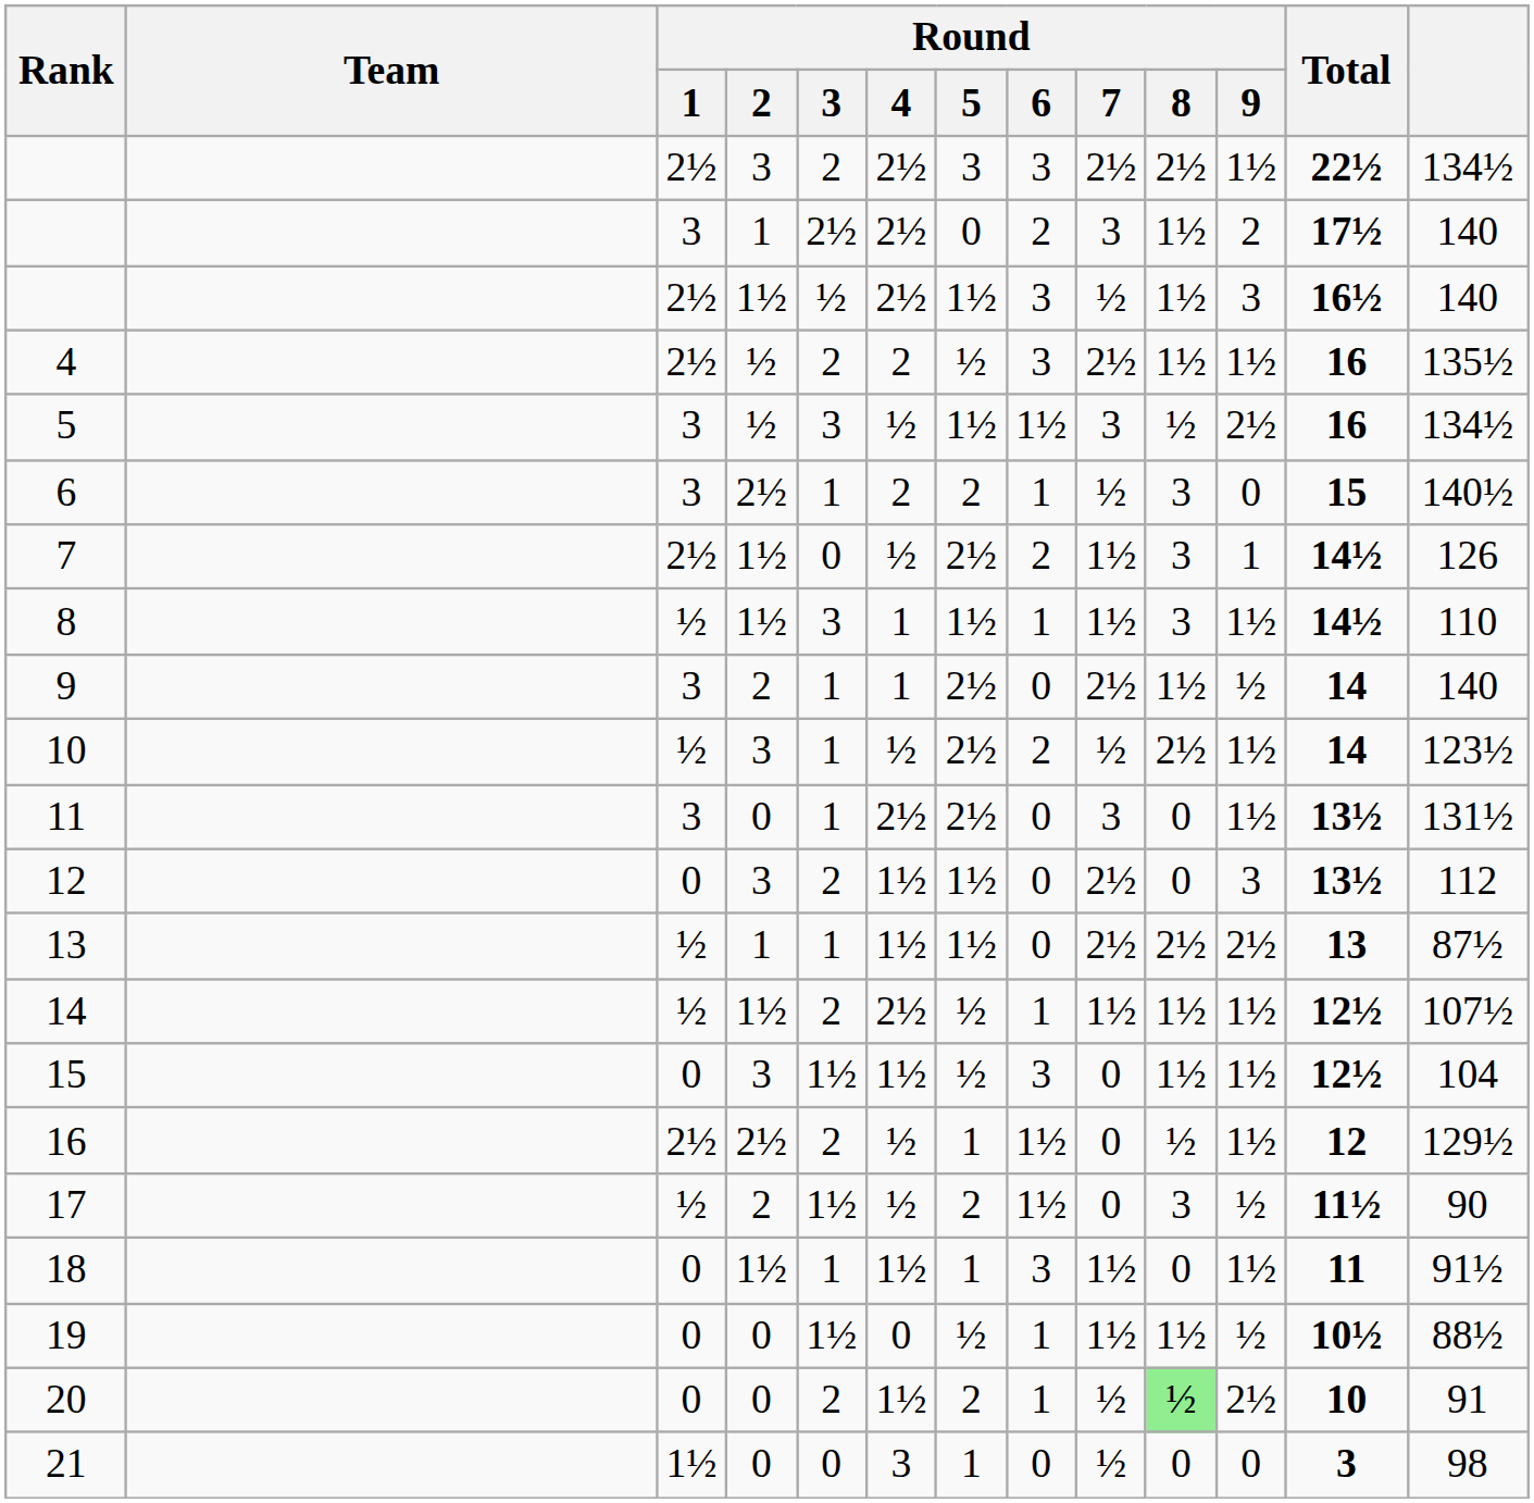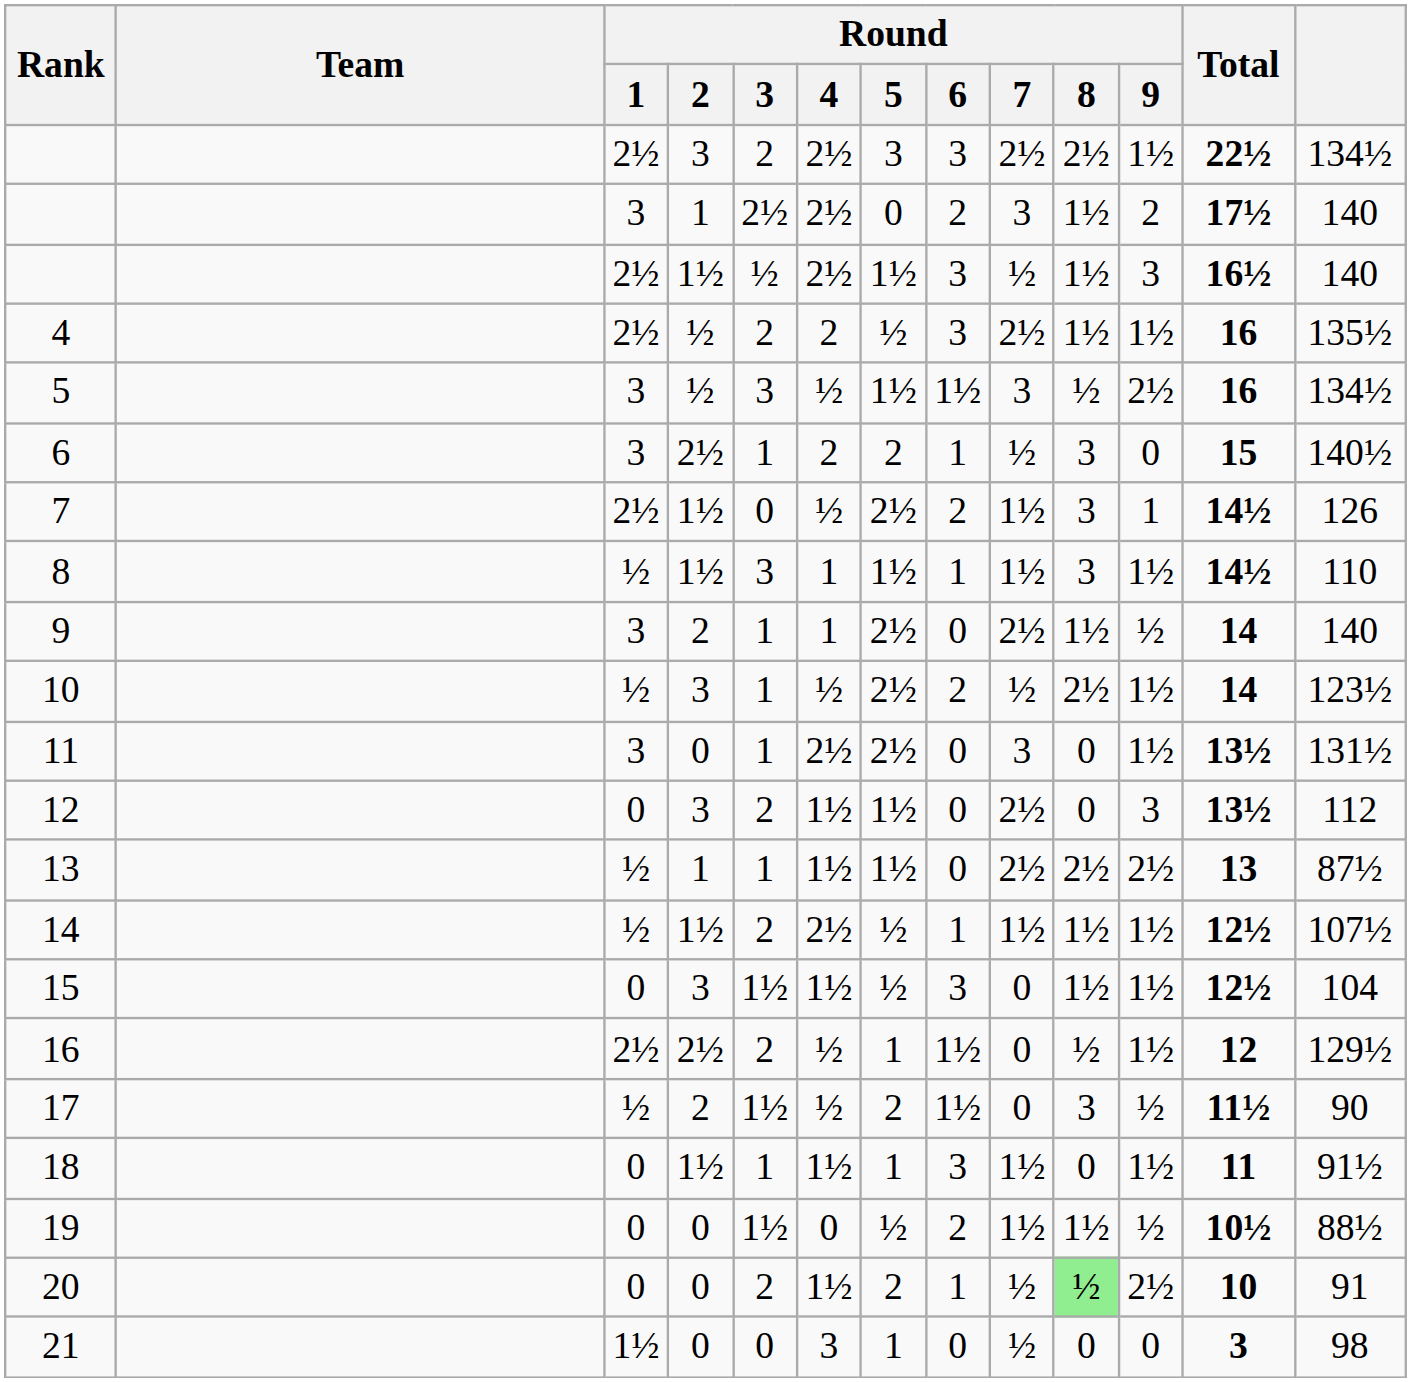19 | Round / 6: 1 -> 2
